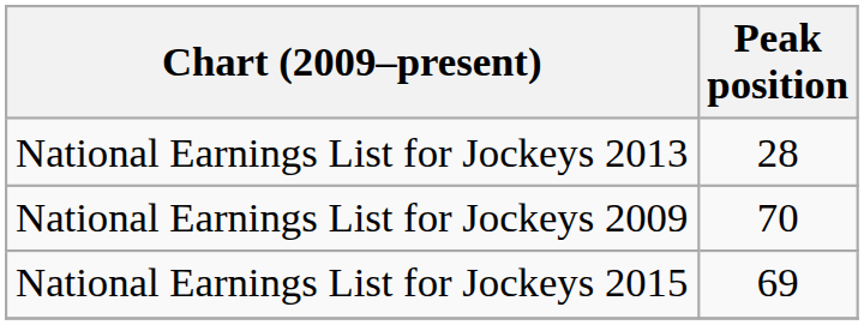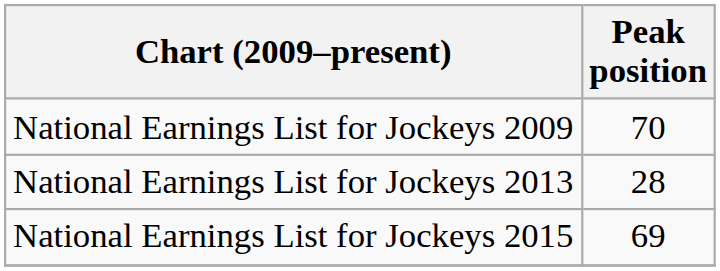rows swapped: National Earnings List for Jockeys 2009 <-> National Earnings List for Jockeys 2013
